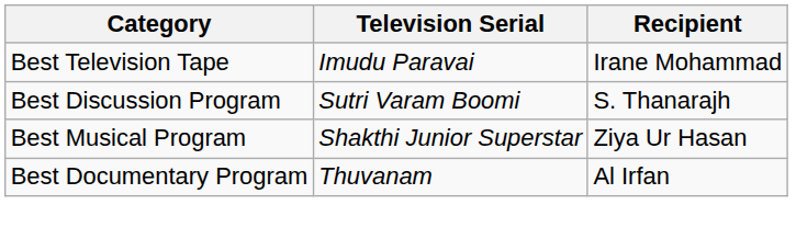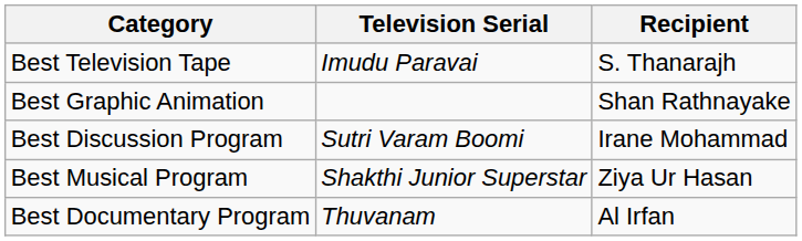Best Television Tape | Recipient: Irane Mohammad -> S. Thanarajh
+ row: Best Graphic Animation | Shan Rathnayake
Best Discussion Program | Recipient: S. Thanarajh -> Irane Mohammad
